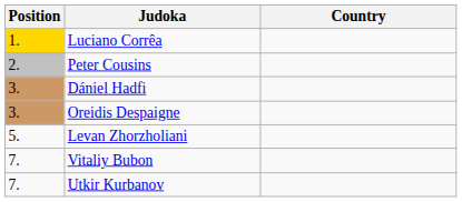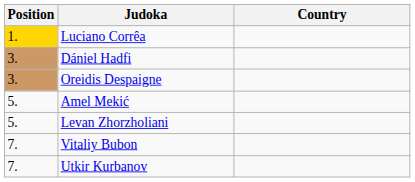- row: 2. | Peter Cousins
+ row: 5. | Amel Mekić
